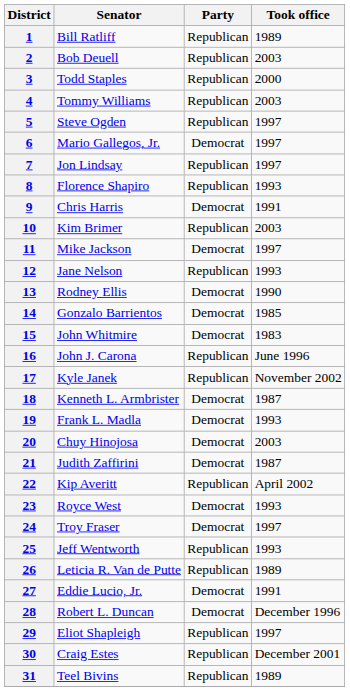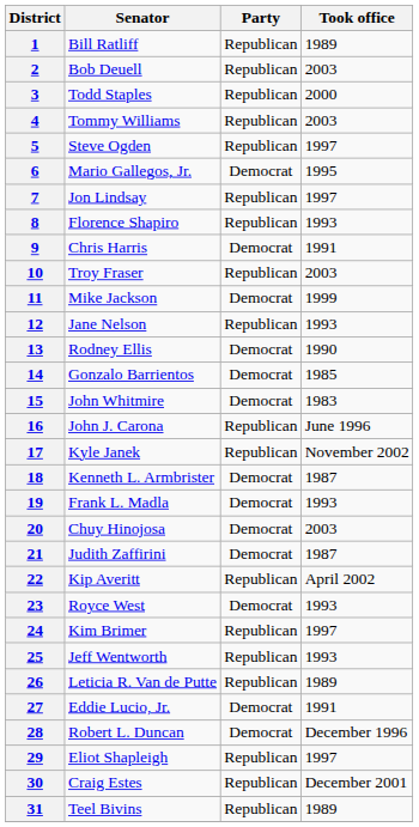6 | Took office: 1997 -> 1995
10 | Senator: Kim Brimer -> Troy Fraser
11 | Took office: 1997 -> 1999
24 | Senator: Troy Fraser -> Kim Brimer
24 | Party: Democrat -> Republican
